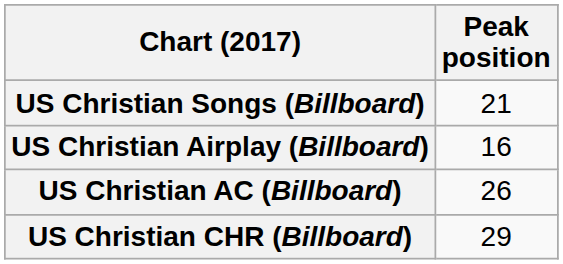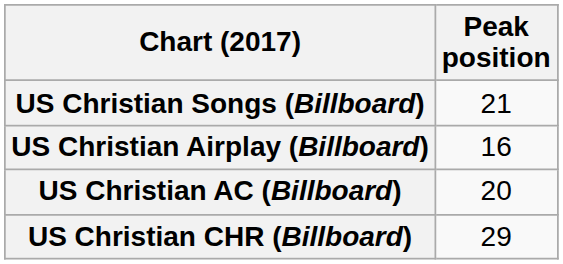US Christian AC (Billboard) | Peak position: 26 -> 20
